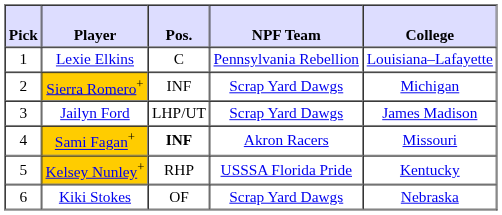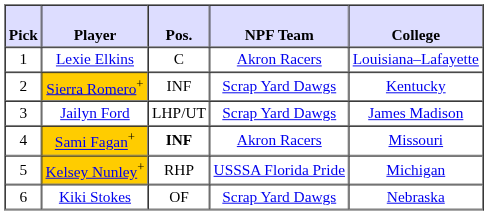Lexie Elkins | NPF Team: Pennsylvania Rebellion -> Akron Racers
Sierra Romero+ | College: Michigan -> Kentucky
Kelsey Nunley+ | College: Kentucky -> Michigan
